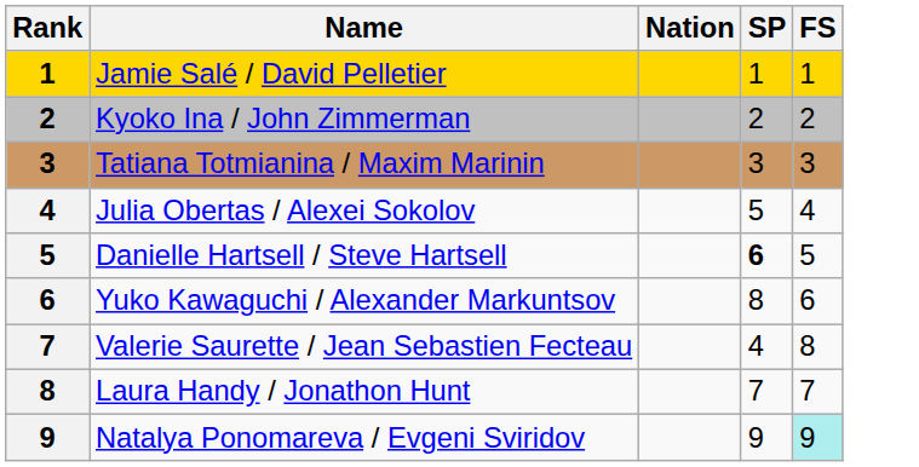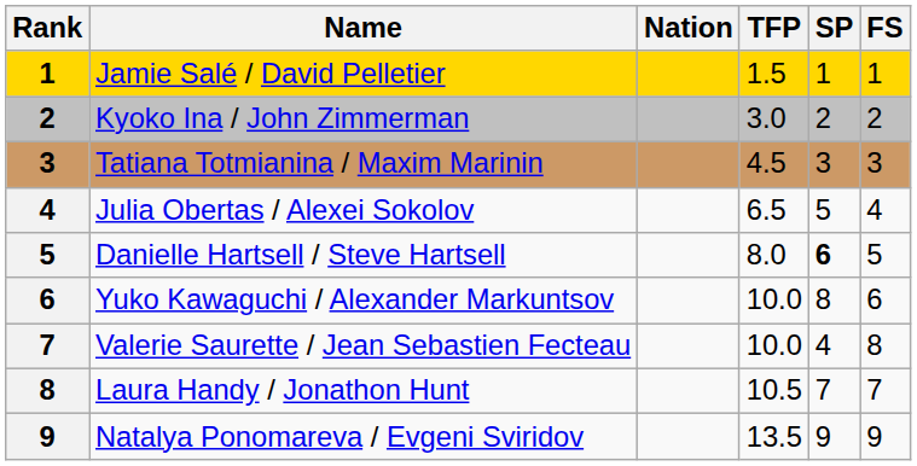+ column: TFP | 1.5 | 3.0 | 4.5 | 6.5 | 8.0 | 10.0 | 10.0 | 10.5 | 13.5
Natalya Ponomareva / Evgeni Sviridov | FS: paleturquoise background -> no background
